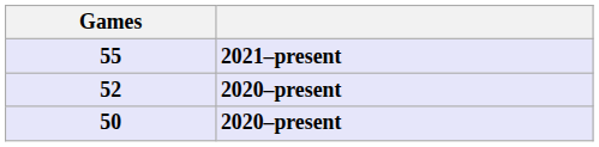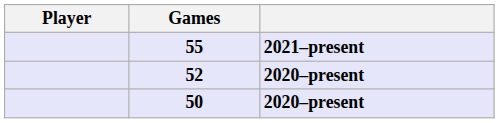+ column: Player
